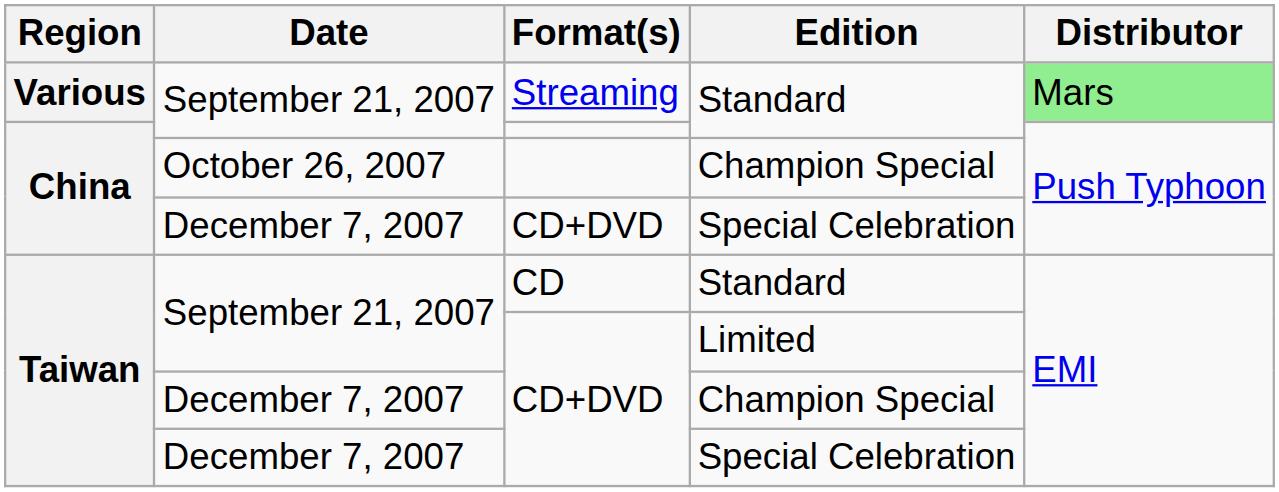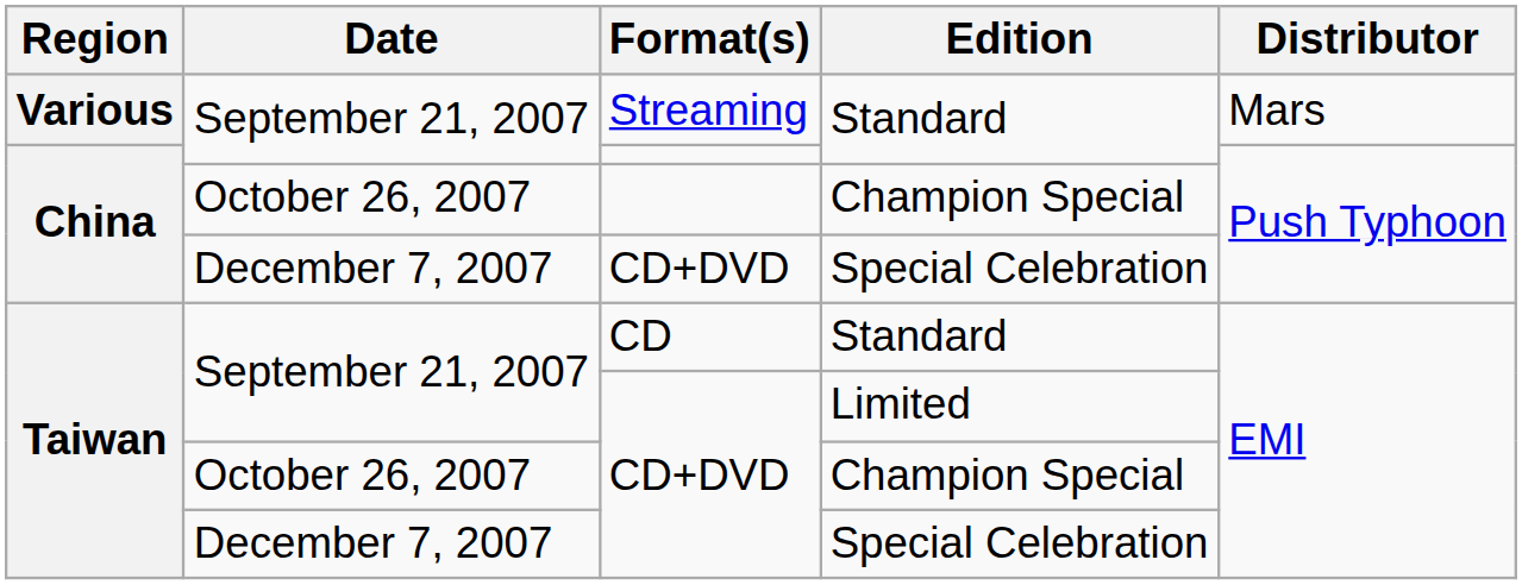Streaming | Distributor: lightgreen background -> no background
CD+DVD / Champion Special | Date: December 7, 2007 -> October 26, 2007
